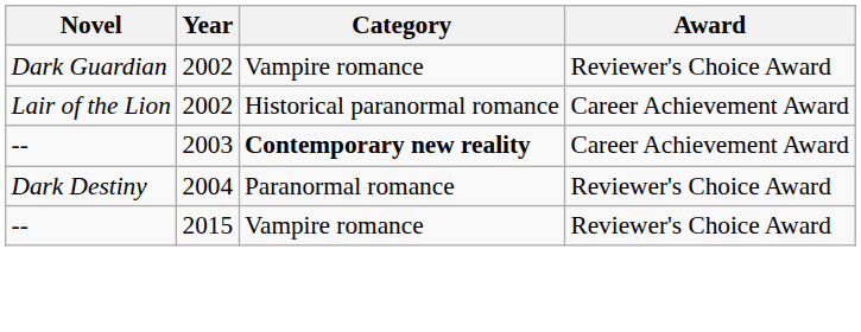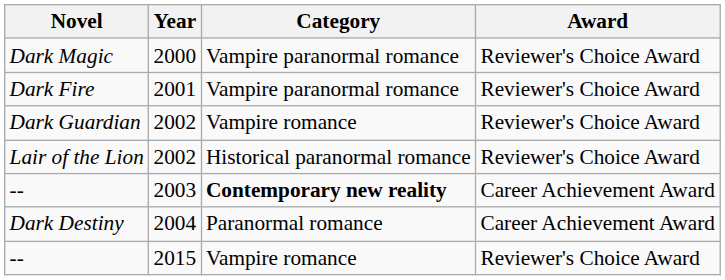+ row: Dark Magic | 2000 | Vampire paranormal romance | Reviewer's Choice Award
+ row: Dark Fire | 2001 | Vampire paranormal romance | Reviewer's Choice Award
Lair of the Lion | Award: Career Achievement Award -> Reviewer's Choice Award
Dark Destiny | Award: Reviewer's Choice Award -> Career Achievement Award
